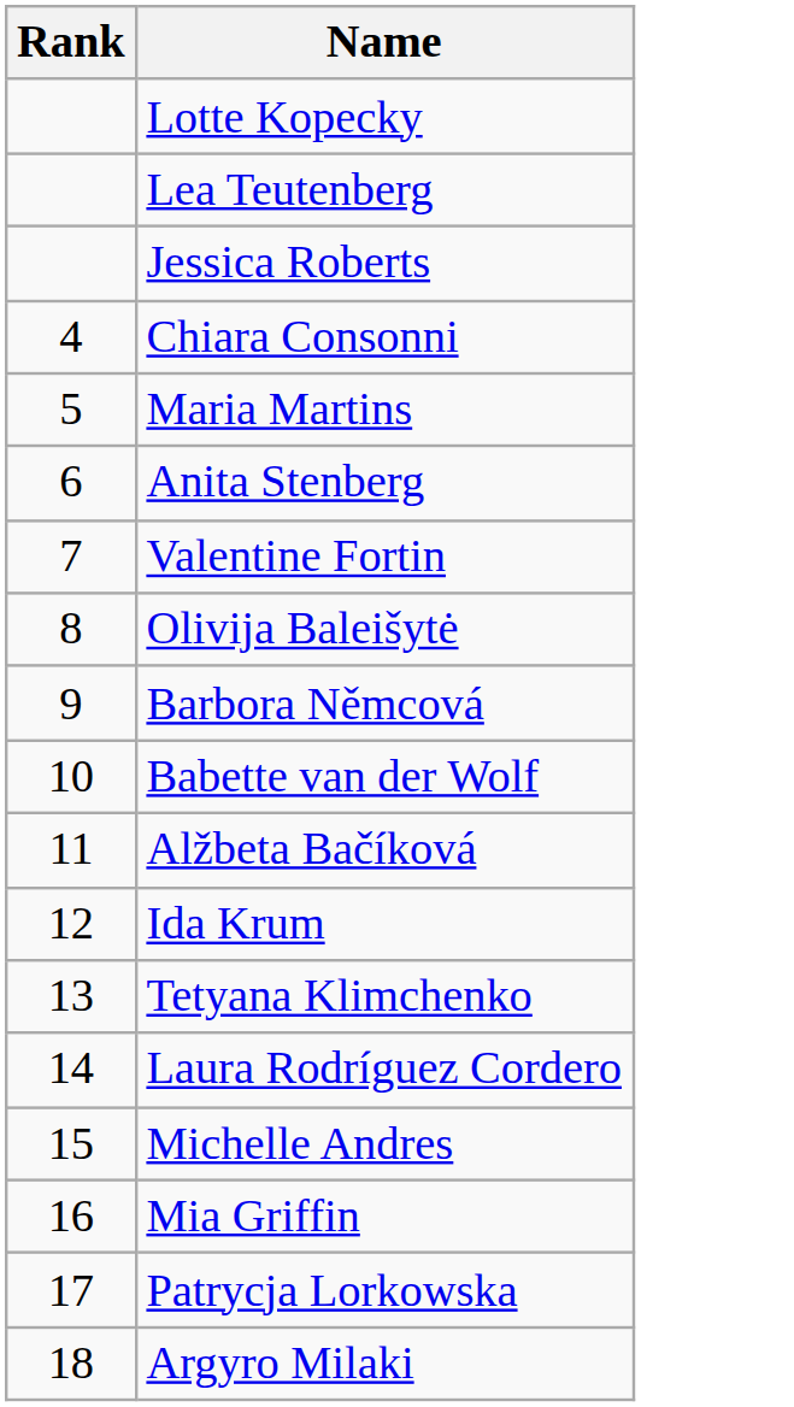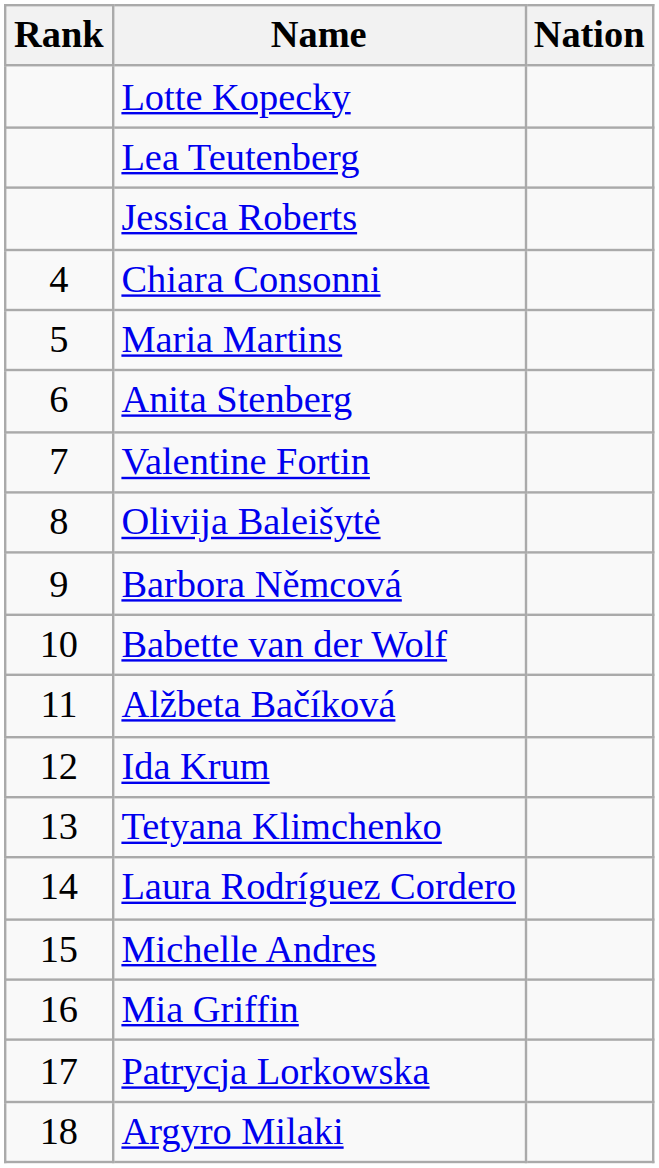+ column: Nation
